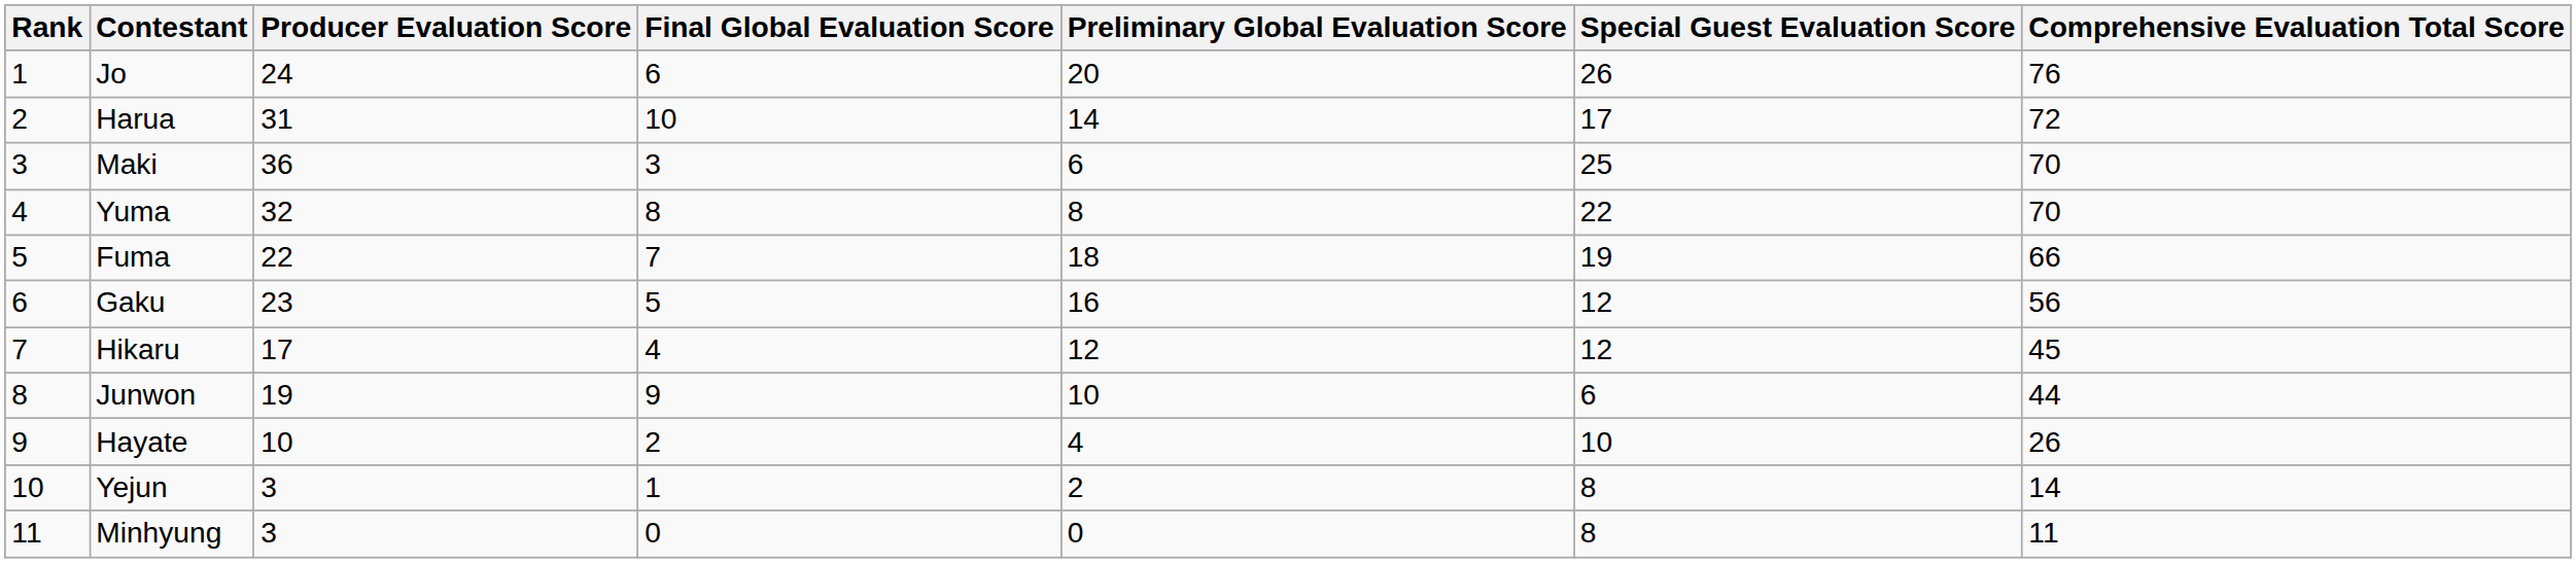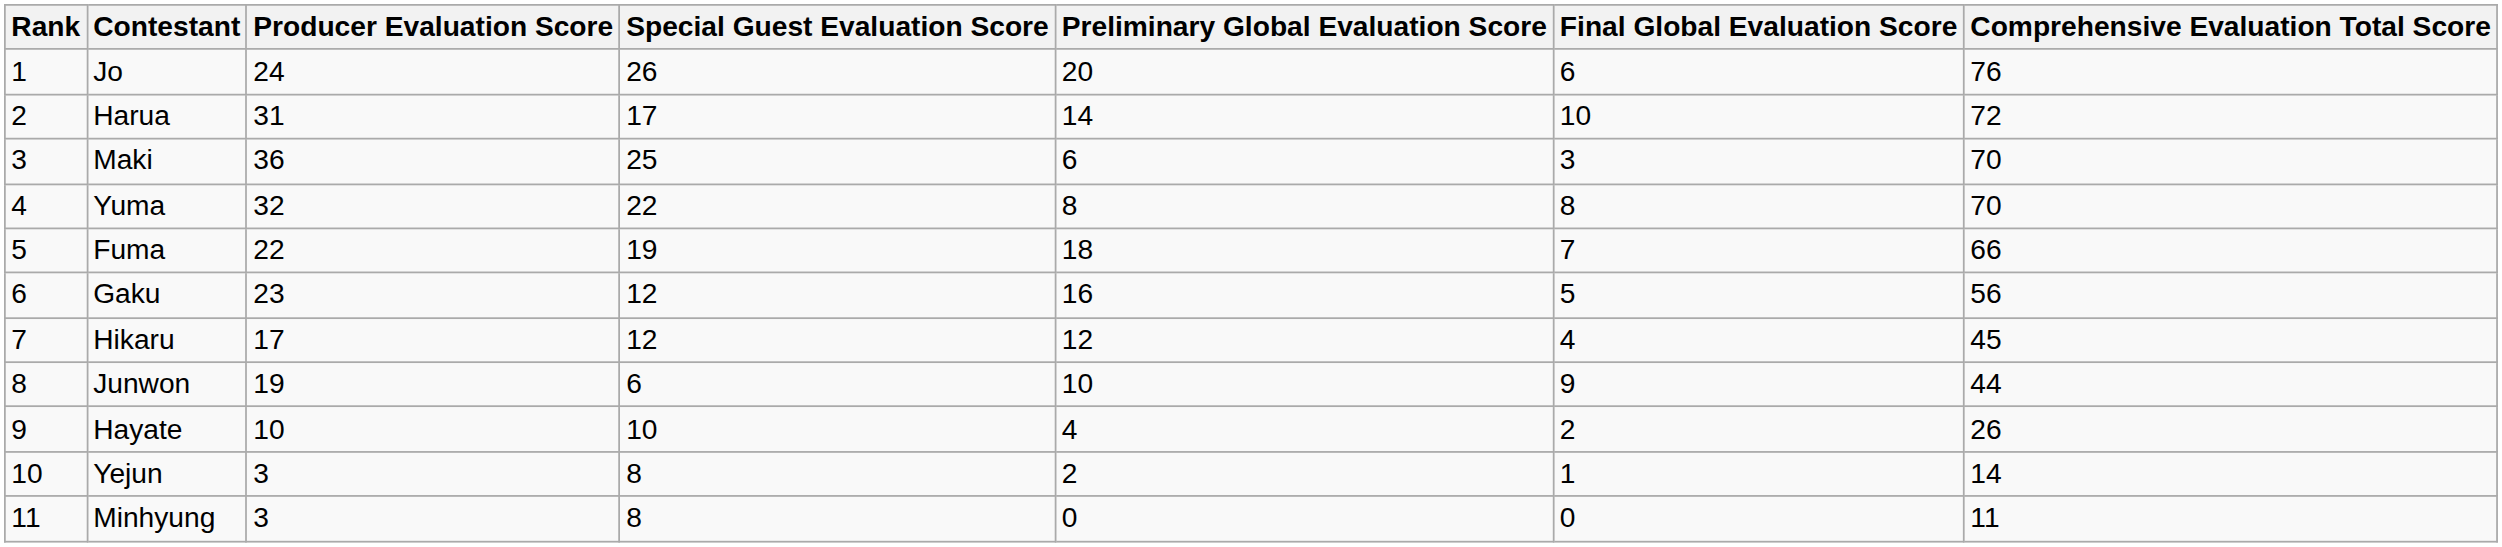columns swapped: Special Guest Evaluation Score <-> Final Global Evaluation Score
